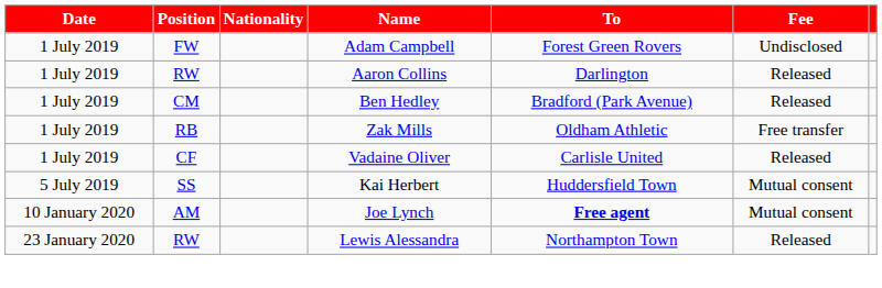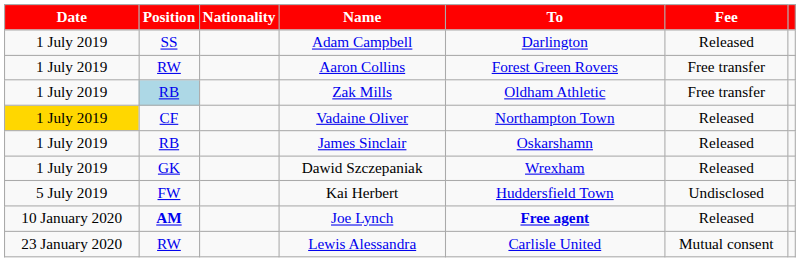Adam Campbell | Position: FW -> SS
Adam Campbell | To: Forest Green Rovers -> Darlington
Adam Campbell | Fee: Undisclosed -> Released
Aaron Collins | To: Darlington -> Forest Green Rovers
Aaron Collins | Fee: Released -> Free transfer
- row: 1 July 2019 | CM | Ben Hedley | Bradford (Park Avenue) | Released
Zak Mills | Position: no background -> lightblue background
Vadaine Oliver | Date: no background -> gold background
Vadaine Oliver | To: Carlisle United -> Northampton Town
+ row: 1 July 2019 | RB | James Sinclair | Oskarshamn | Released
+ row: 1 July 2019 | GK | Dawid Szczepaniak | Wrexham | Released
Kai Herbert | Position: SS -> FW
Kai Herbert | Fee: Mutual consent -> Undisclosed
Joe Lynch | Position: normal -> bold
Joe Lynch | Fee: Mutual consent -> Released
Lewis Alessandra | To: Northampton Town -> Carlisle United
Lewis Alessandra | Fee: Released -> Mutual consent
